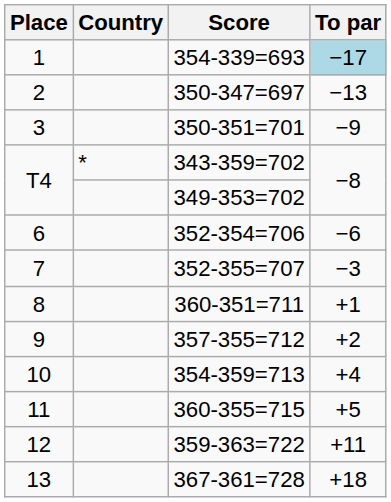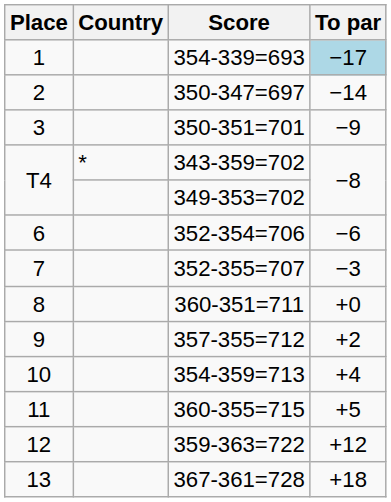350-347=697 | To par: −13 -> −14
360-351=711 | To par: +1 -> +0
359-363=722 | To par: +11 -> +12
